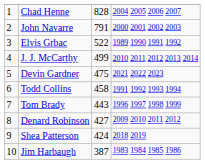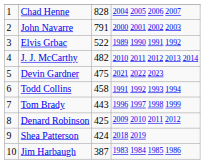J. J. McCarthy | column 3: 499 -> 482
Denard Robinson | column 3: 427 -> 425
